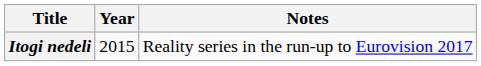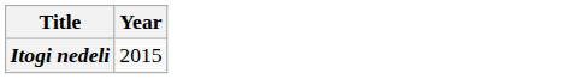- column: Notes | Reality series in the run-up to Eurovision 2017
